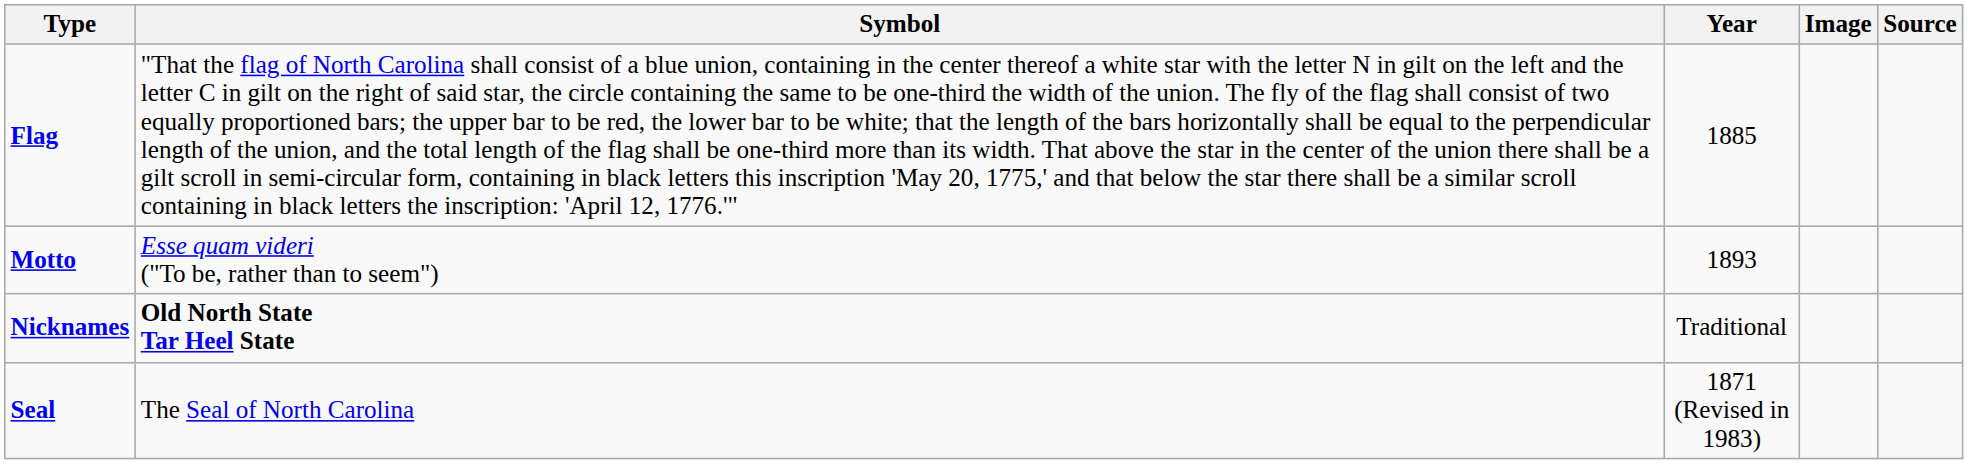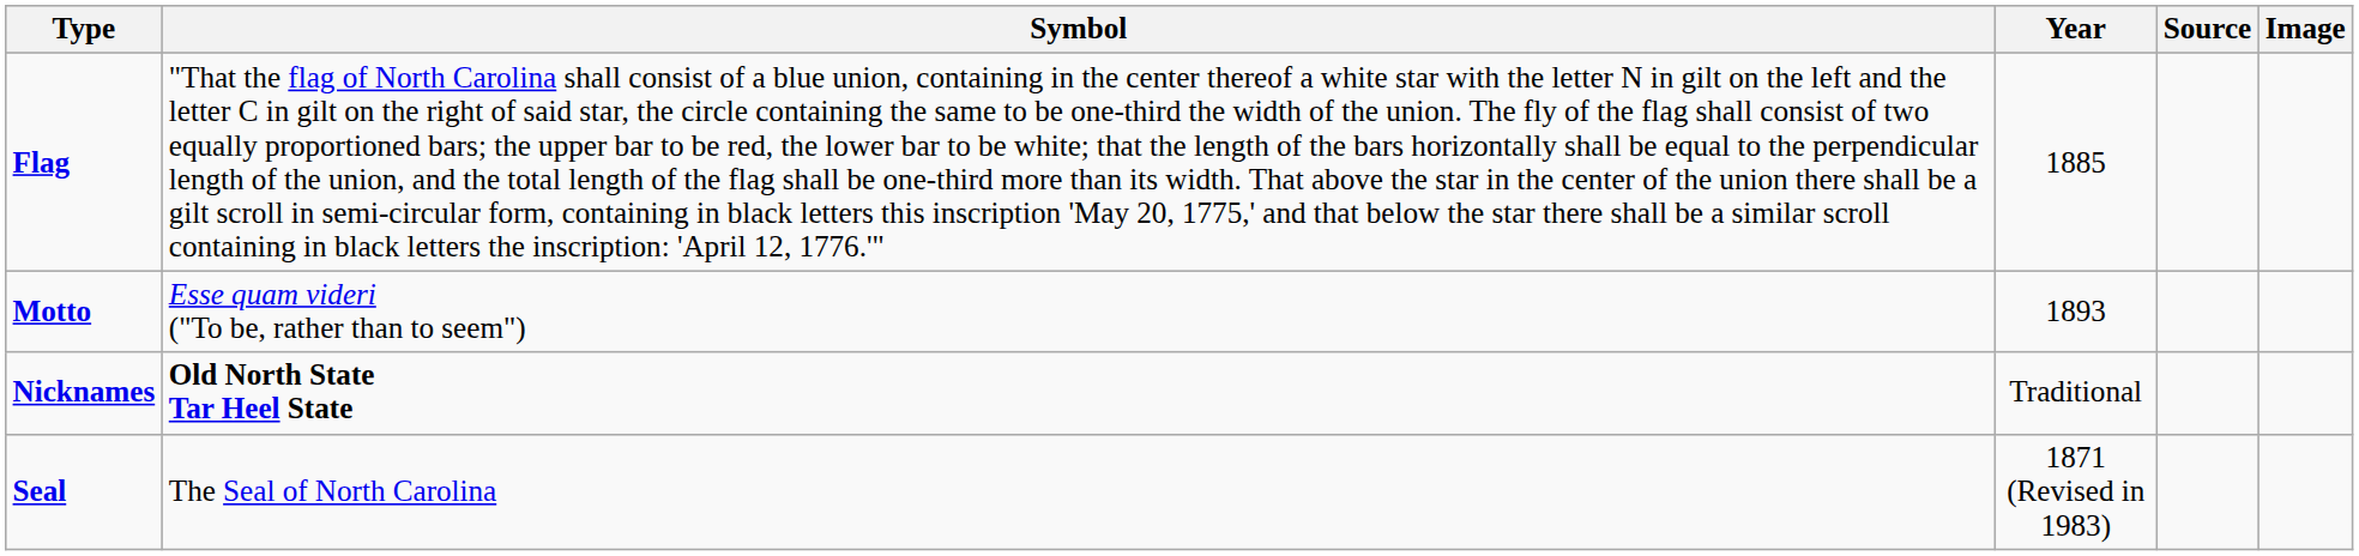columns swapped: Image <-> Source
